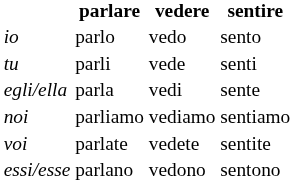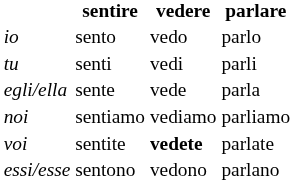columns swapped: parlare <-> sentire
tu | vedere: vede -> vedi
egli/ella | vedere: vedi -> vede
voi | vedere: normal -> bold
